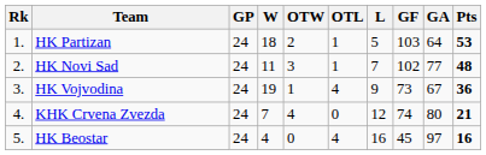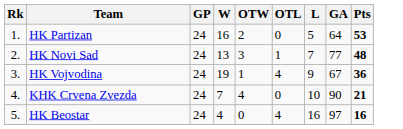- column: GF | 103 | 102 | 73 | 74 | 45
HK Partizan | W: 18 -> 16
HK Partizan | OTL: 1 -> 0
HK Novi Sad | W: 11 -> 13
KHK Crvena Zvezda | L: 12 -> 10
KHK Crvena Zvezda | GA: 80 -> 90
